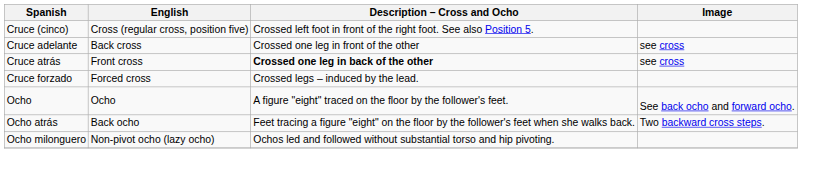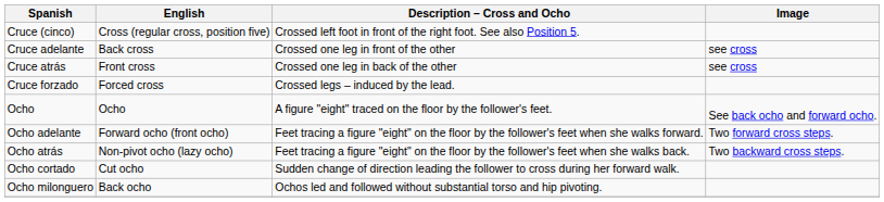Cruce atrás | Description – Cross and Ocho: bold -> normal
+ row: Ocho adelante | Forward ocho (front ocho) | Feet tracing a figure "eight" on the floor by the follower's feet when she walks forward. | Two forward cross steps.
Ocho atrás | English: Back ocho -> Non-pivot ocho (lazy ocho)
+ row: Ocho cortado | Cut ocho | Sudden change of direction leading the follower to cross during her forward walk.
Ocho milonguero | English: Non-pivot ocho (lazy ocho) -> Back ocho
